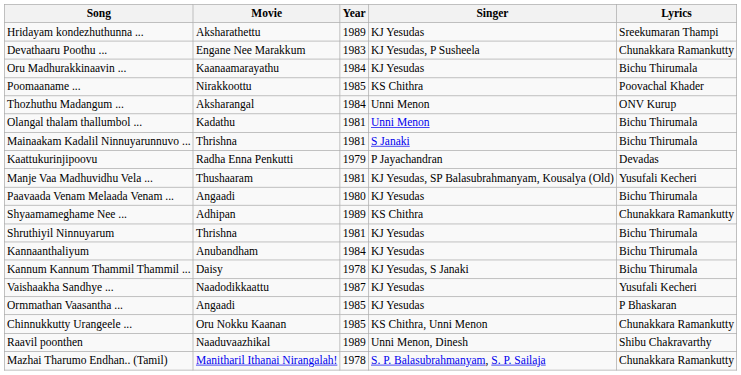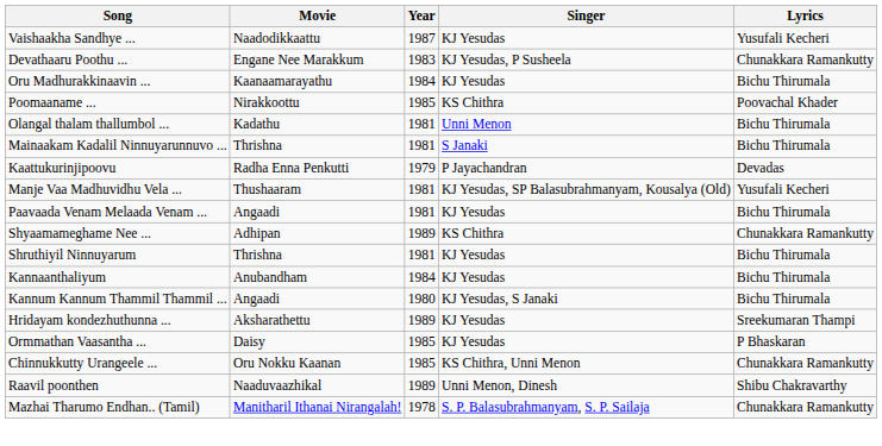rows swapped: Vaishaakha Sandhye ... <-> Hridayam kondezhuthunna ...
- row: Thozhuthu Madangum ... | Aksharangal | 1984 | Unni Menon | ONV Kurup
Paavaada Venam Melaada Venam ... | Year: 1980 -> 1981
Kannum Kannum Thammil Thammil ... | Movie: Daisy -> Angaadi
Kannum Kannum Thammil Thammil ... | Year: 1978 -> 1980
Ormmathan Vaasantha ... | Movie: Angaadi -> Daisy
